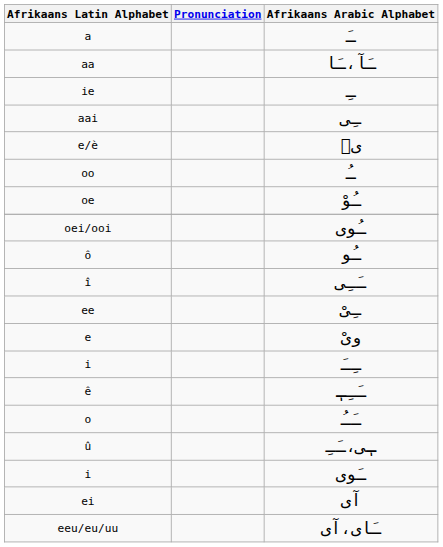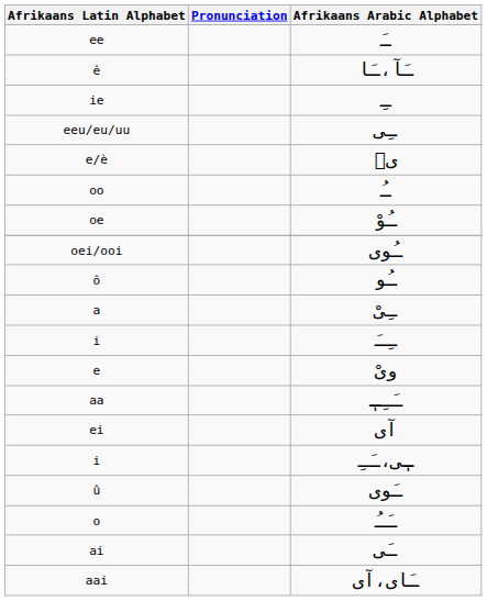ـَ | Afrikaans Latin Alphabet: a -> ee
ـَآ،ـَا | Afrikaans Latin Alphabet: aa -> ê
ـِى | Afrikaans Latin Alphabet: aai -> eeu/eu/uu
- row: î | ـَـِى
ـِىْ | Afrikaans Latin Alphabet: ee -> a
rows swapped: ویْ <-> ـِـَ
ـَـِـٖ | Afrikaans Latin Alphabet: ê -> aa
rows swapped: ـَـُ <-> آی
ـٖى،ـَـِ | Afrikaans Latin Alphabet: û -> i
ـَوی | Afrikaans Latin Alphabet: i -> û
+ row: ai | ـَى
ـَای،آی | Afrikaans Latin Alphabet: eeu/eu/uu -> aai
